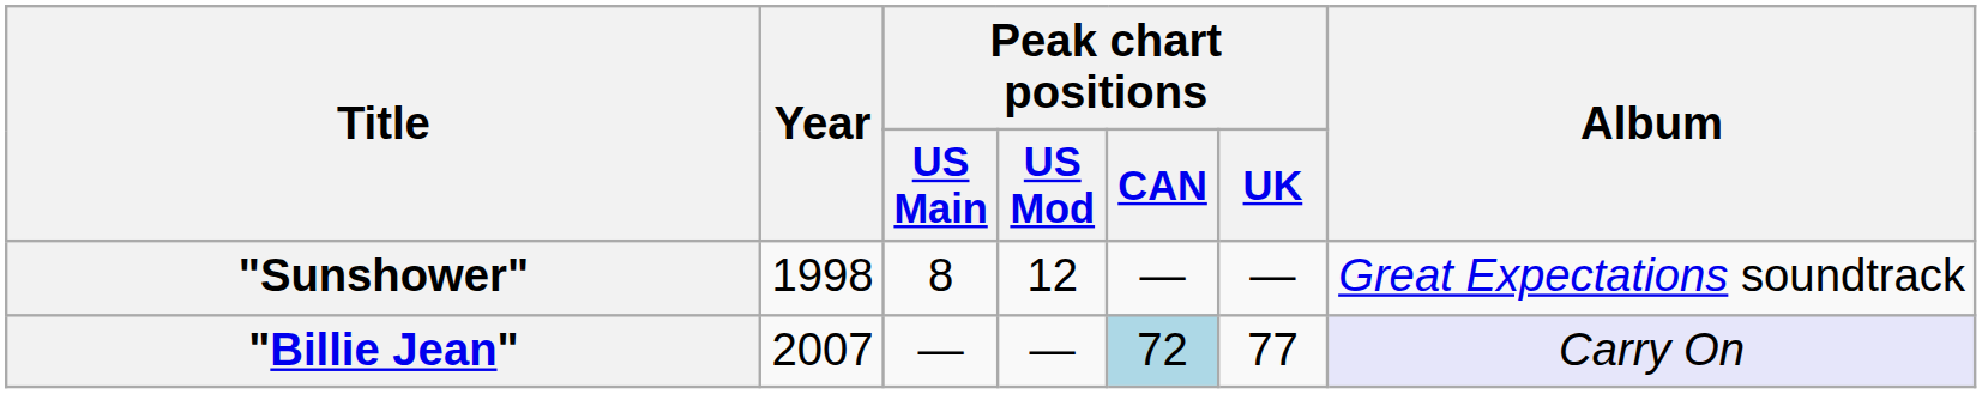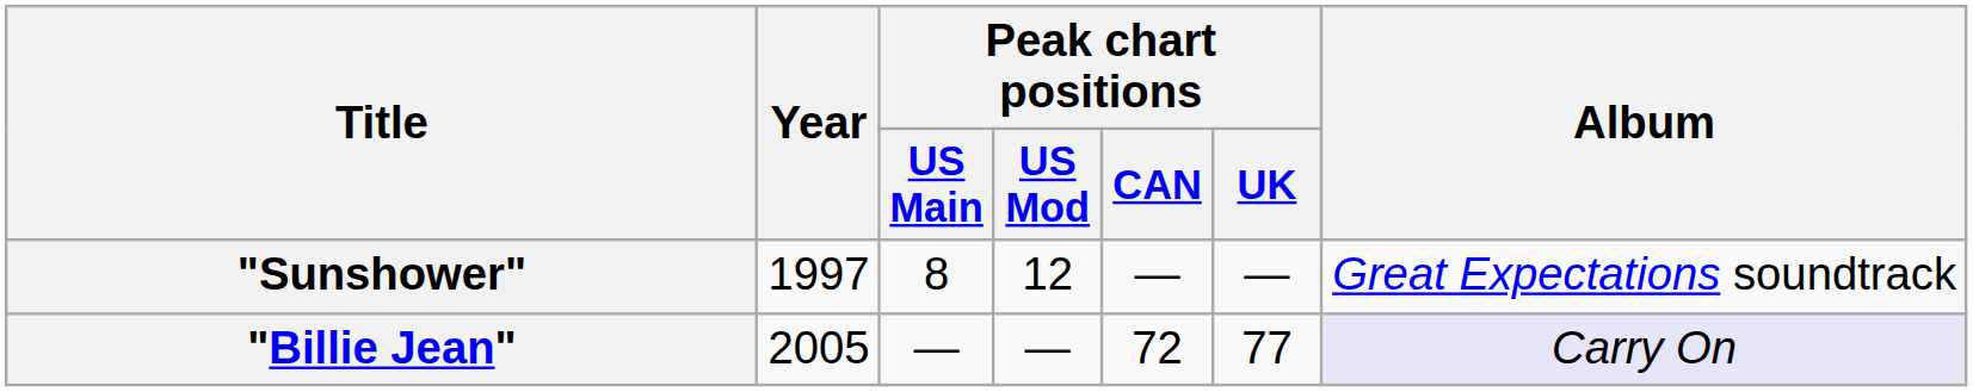"Sunshower" | Year: 1998 -> 1997
"Billie Jean" | Year: 2007 -> 2005
"Billie Jean" | Peak chart positions / CAN: lightblue background -> no background
